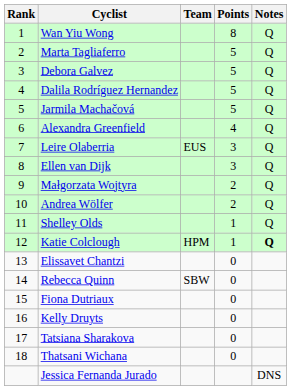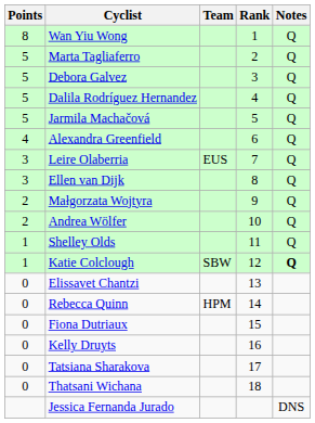columns swapped: Rank <-> Points
Katie Colclough | Team: HPM -> SBW
Rebecca Quinn | Team: SBW -> HPM
